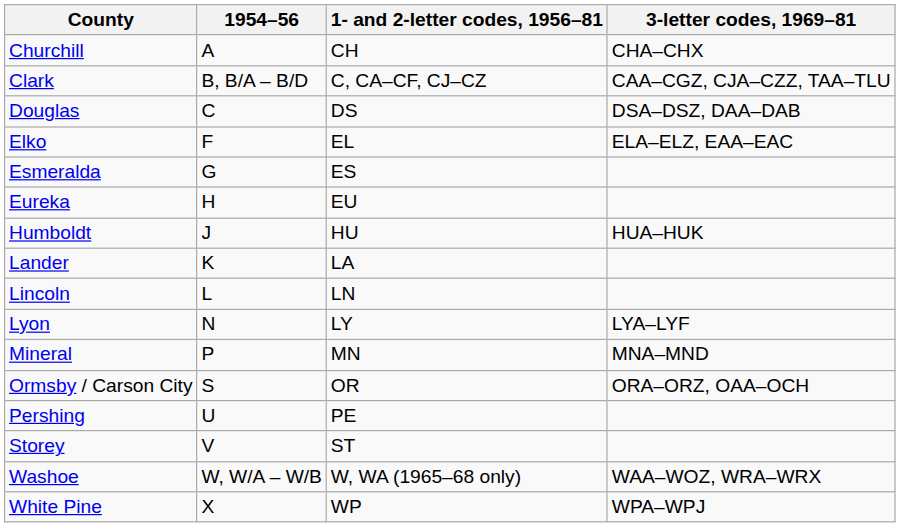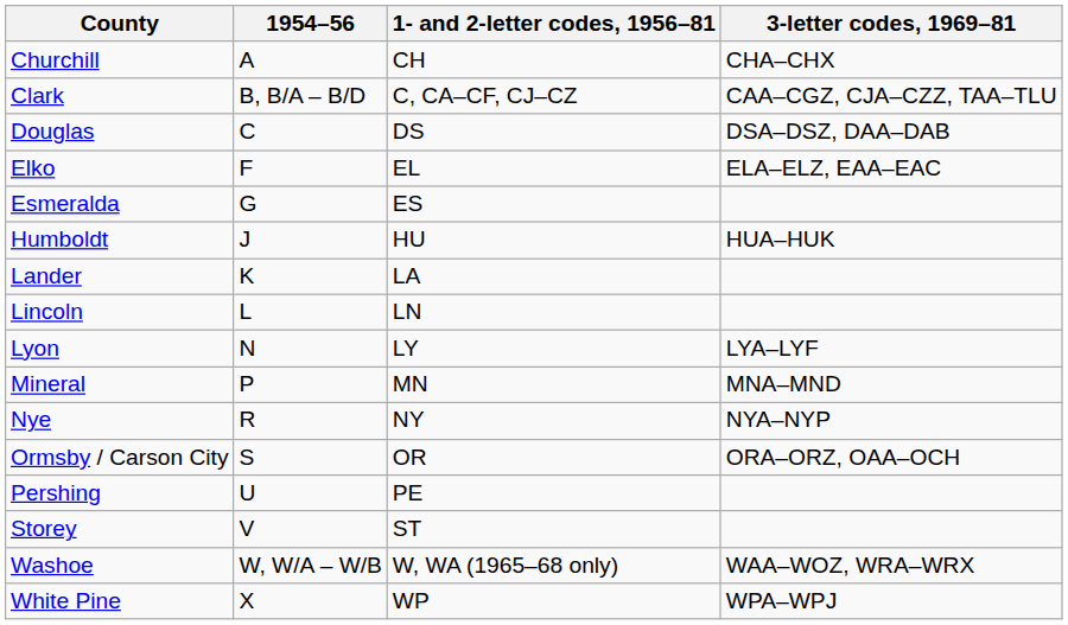- row: Eureka | H | EU
+ row: Nye | R | NY | NYA–NYP
